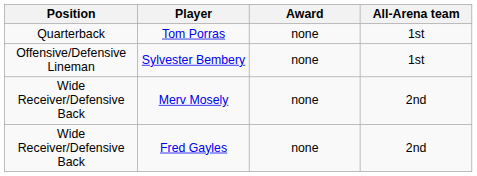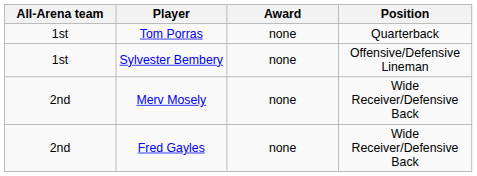columns swapped: Position <-> All-Arena team
